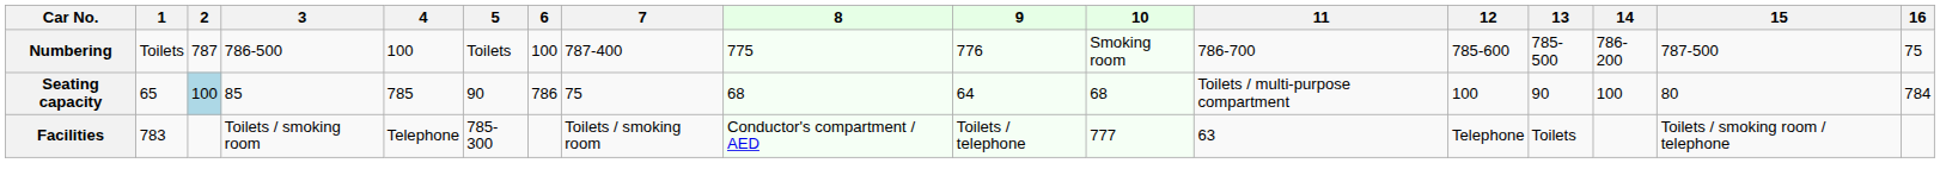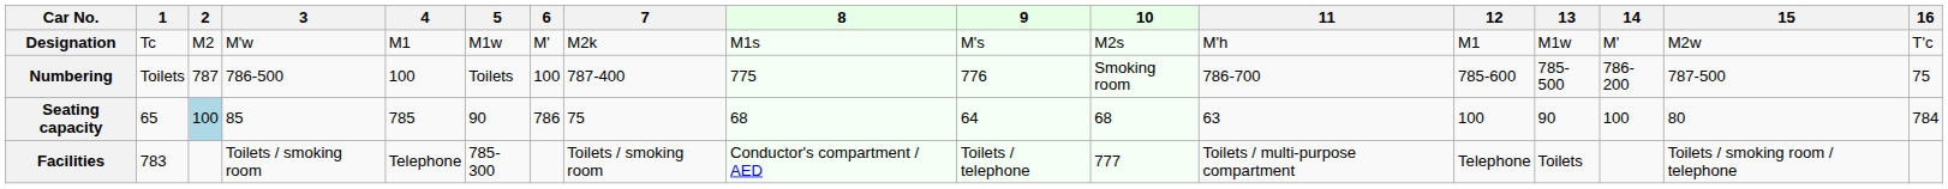+ row: Designation | Tc | M2 | M'w | M1 | M1w | M' | M2k | M1s | M's | M2s | M'h | M1 | M1w | M' | M2w | T'c
Seating capacity | 11: Toilets / multi-purpose compartment -> 63
Facilities | 11: 63 -> Toilets / multi-purpose compartment
